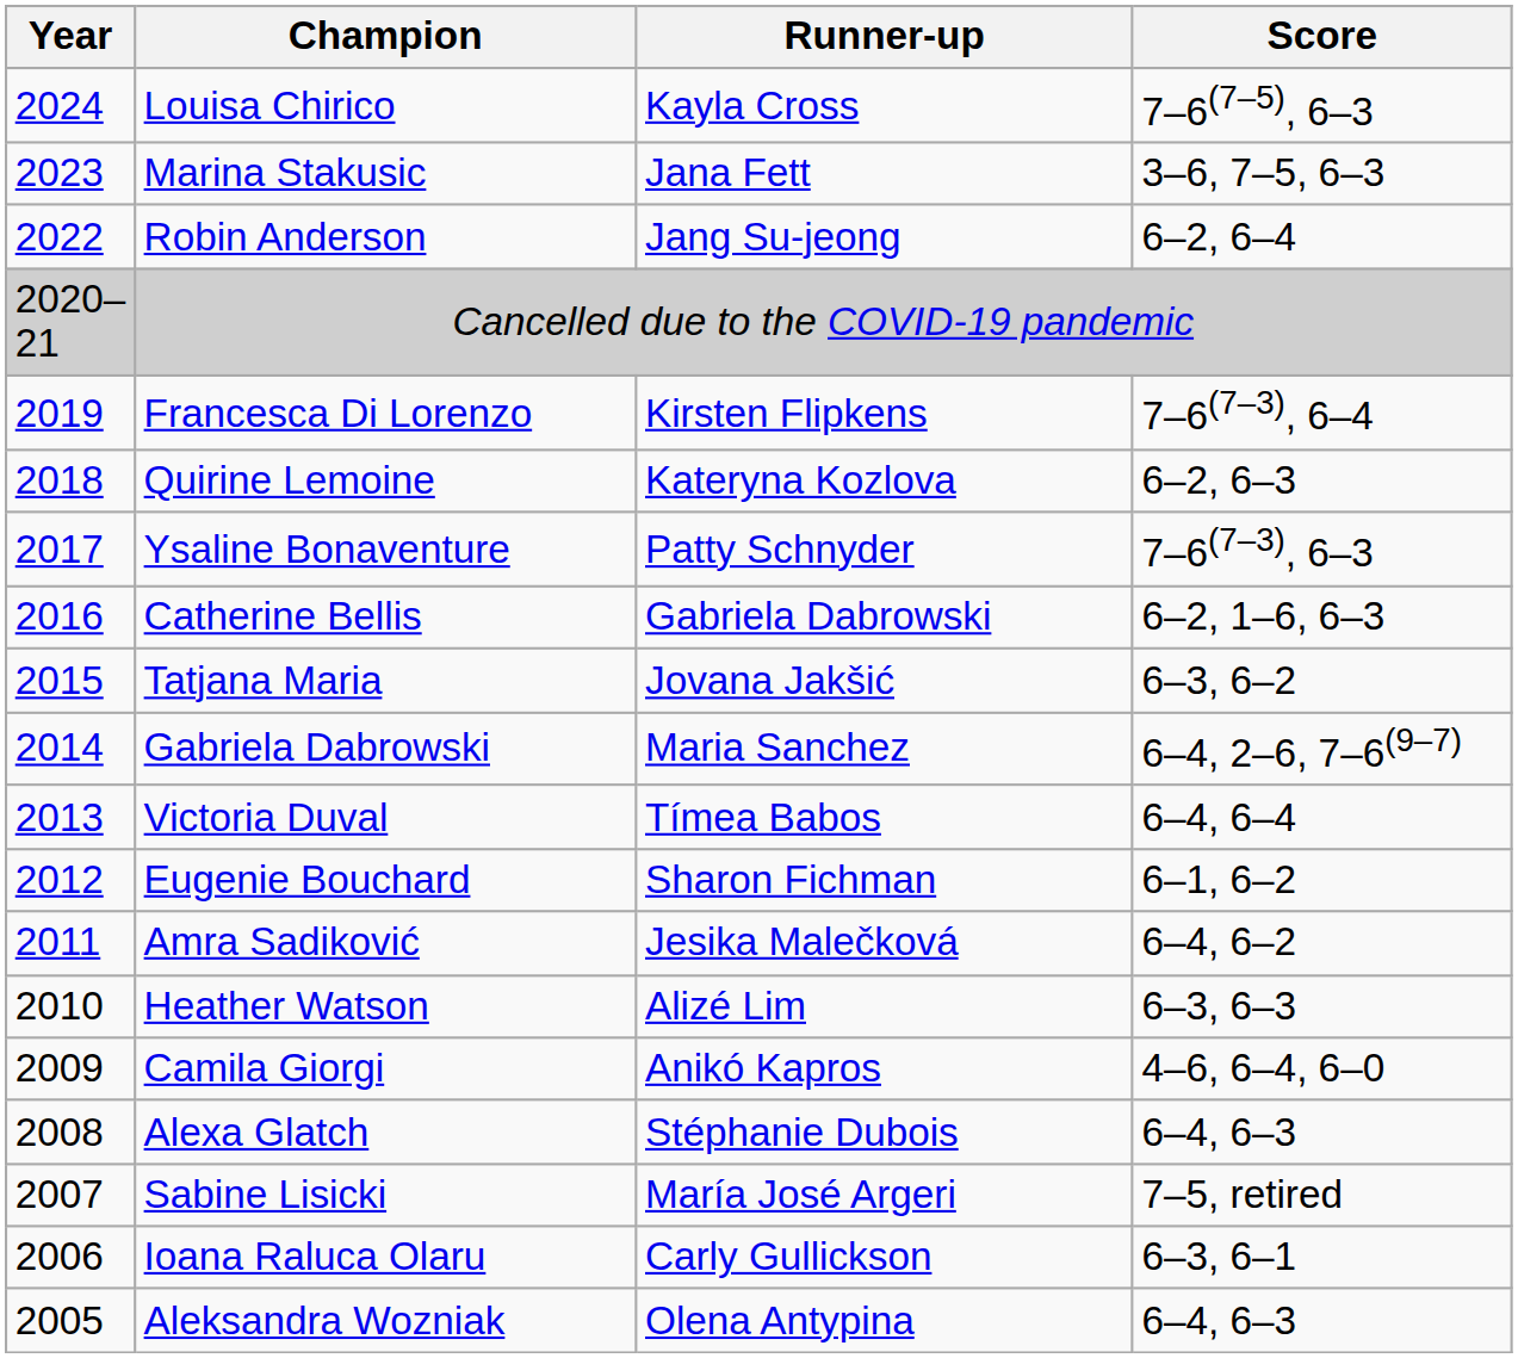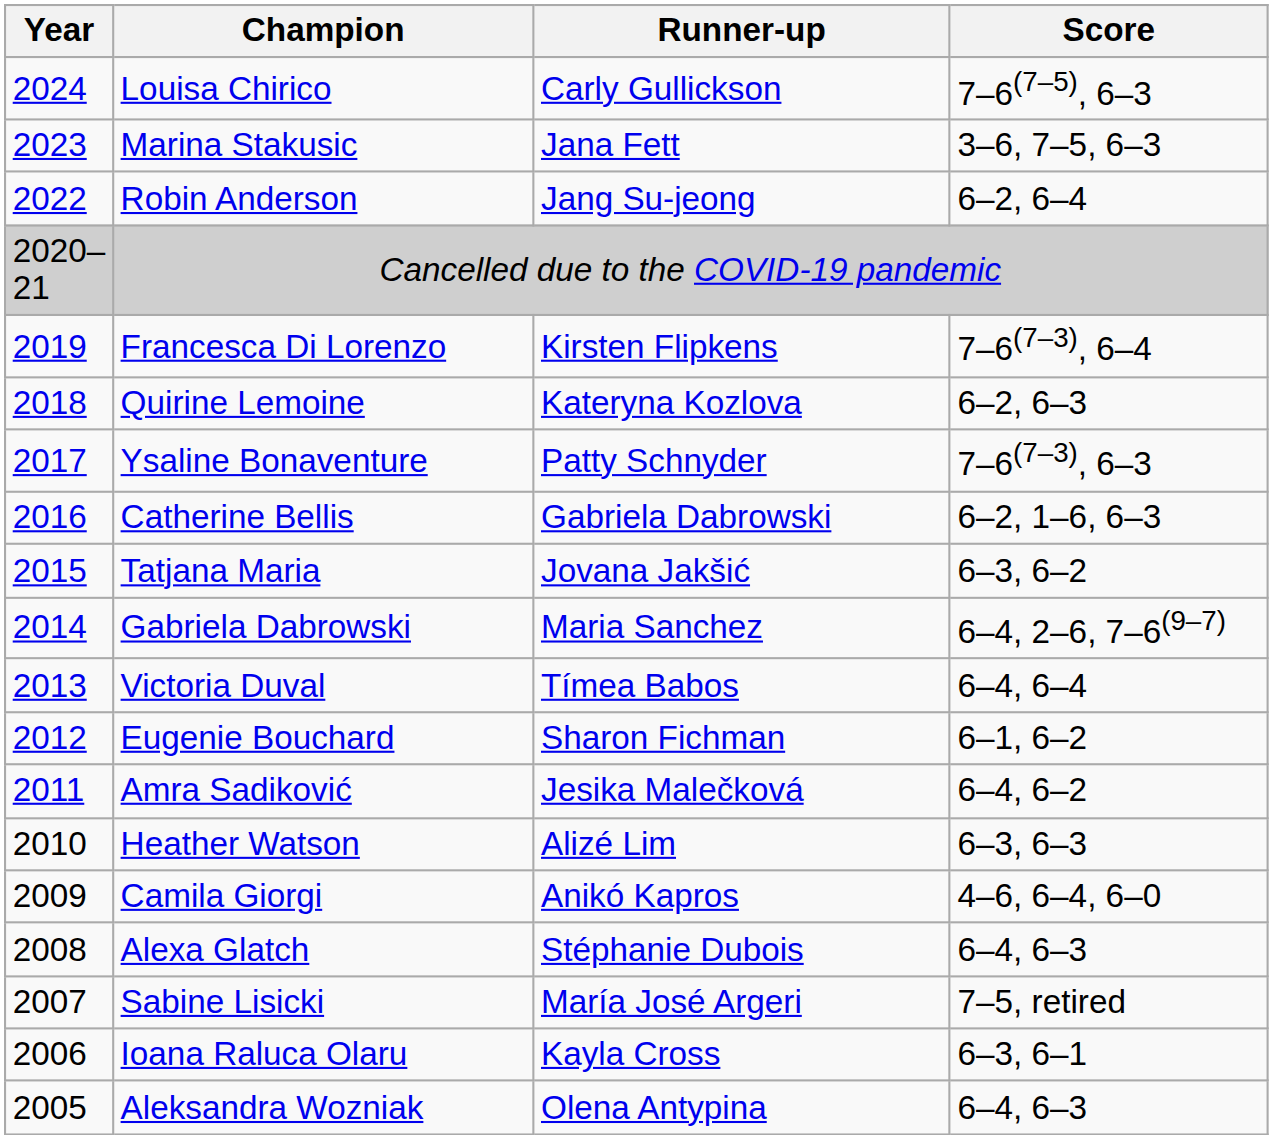Louisa Chirico | Runner-up: Kayla Cross -> Carly Gullickson
Ioana Raluca Olaru | Runner-up: Carly Gullickson -> Kayla Cross
